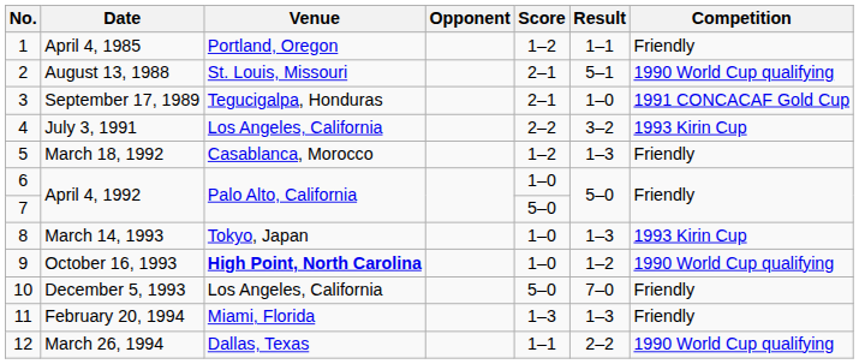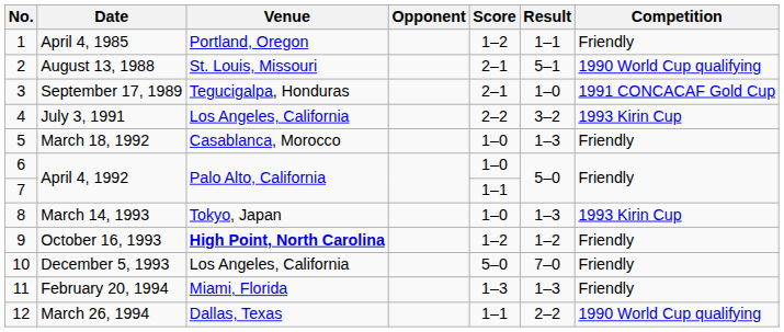March 18, 1992 | Score: 1–2 -> 1–0
7 / April 4, 1992 | Score: 5–0 -> 1–1
October 16, 1993 | Score: 1–0 -> 1–2
October 16, 1993 | Competition: 1990 World Cup qualifying -> Friendly
